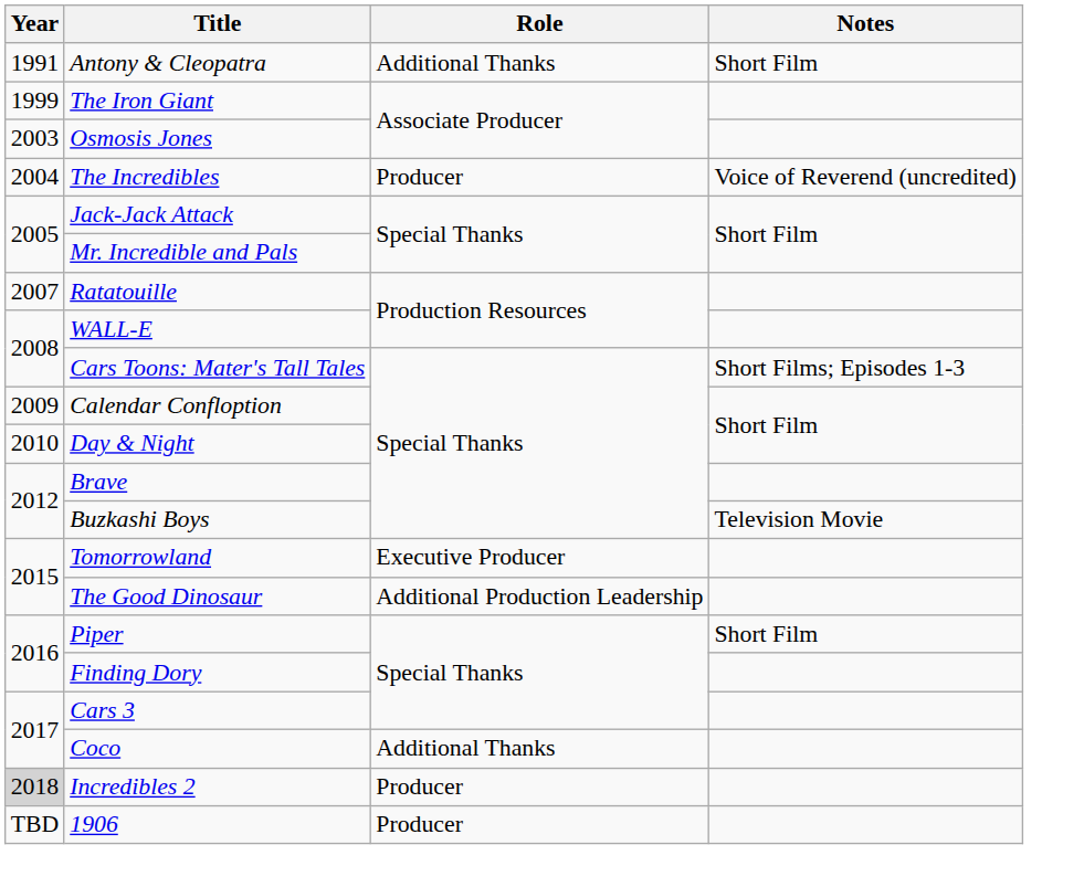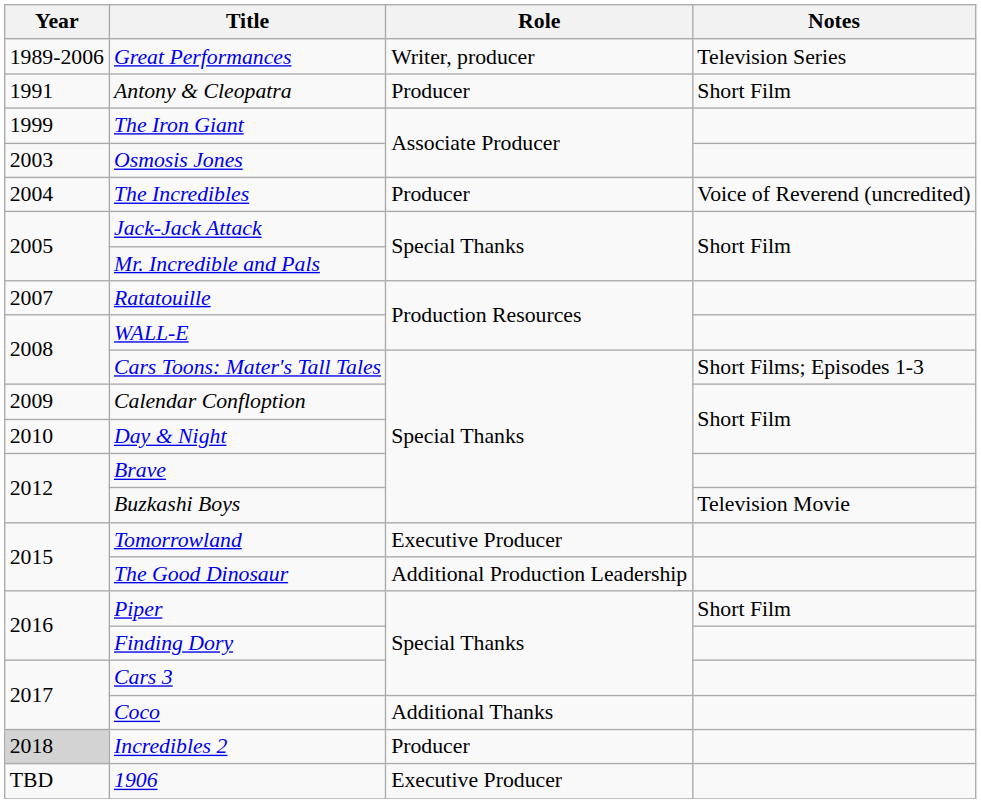+ row: 1989-2006 | Great Performances | Writer, producer | Television Series
Antony & Cleopatra | Role: Additional Thanks -> Producer
1906 | Role: Producer -> Executive Producer
